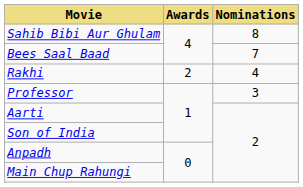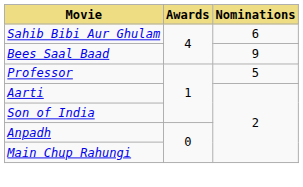Sahib Bibi Aur Ghulam | Nominations: 8 -> 6
Bees Saal Baad | Nominations: 7 -> 9
- row: Rakhi | 2 | 4
Professor | Nominations: 3 -> 5
